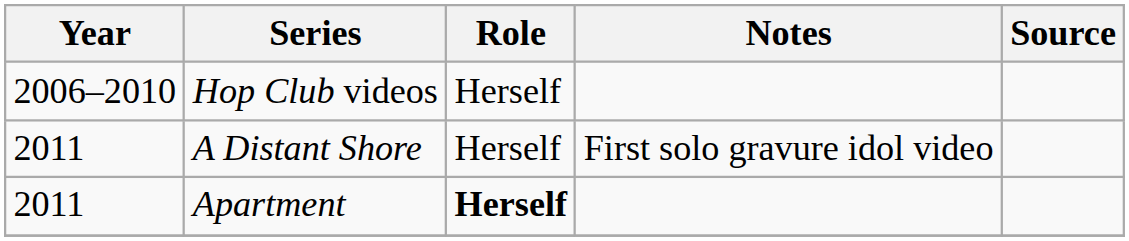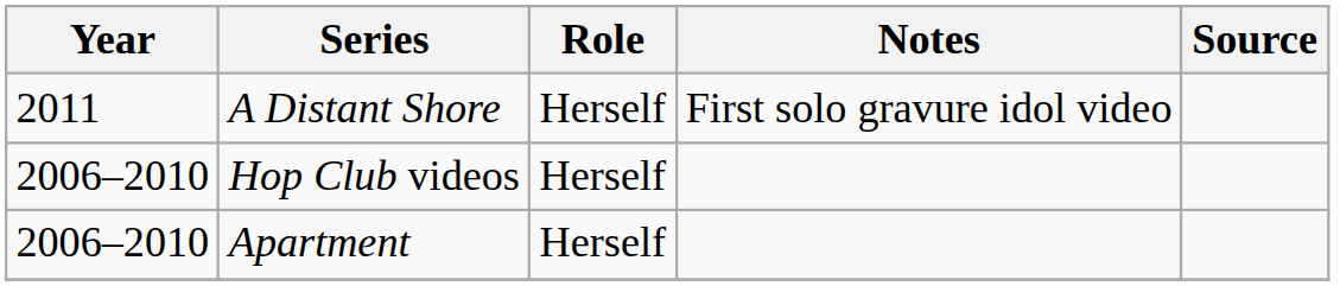rows swapped: Hop Club videos <-> A Distant Shore
Apartment | Year: 2011 -> 2006–2010
Apartment | Role: bold -> normal
